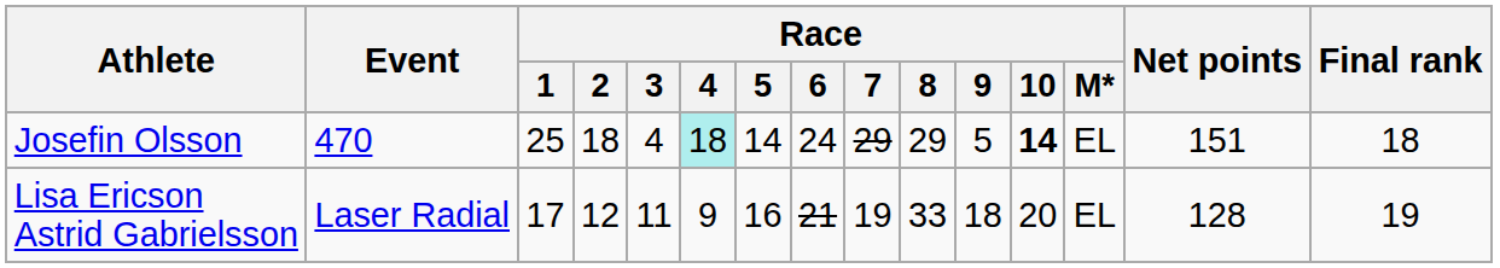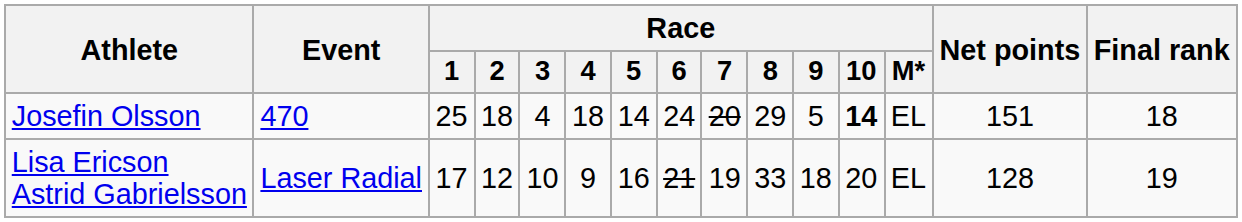Josefin Olsson | Race / 4: paleturquoise background -> no background
Josefin Olsson | Race / 7: 29 -> 20
Lisa Ericson Astrid Gabrielsson | Race / 3: 11 -> 10
